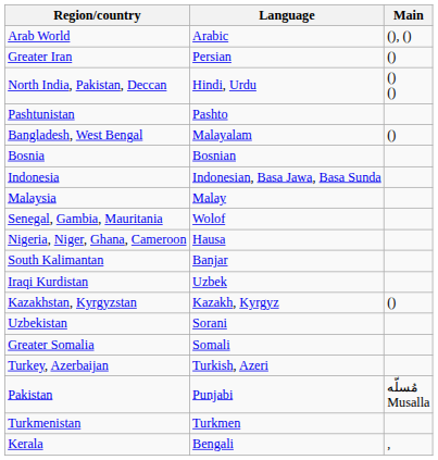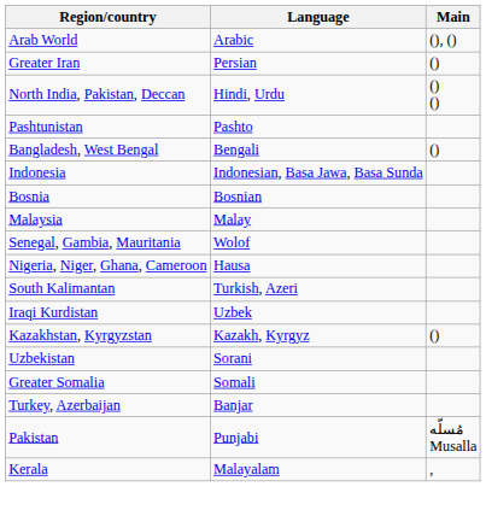Bangladesh, West Bengal | Language: Malayalam -> Bengali
rows swapped: Bosnia <-> Indonesia
South Kalimantan | Language: Banjar -> Turkish, Azeri
Turkey, Azerbaijan | Language: Turkish, Azeri -> Banjar
- row: Turkmenistan | Turkmen
Kerala | Language: Bengali -> Malayalam
